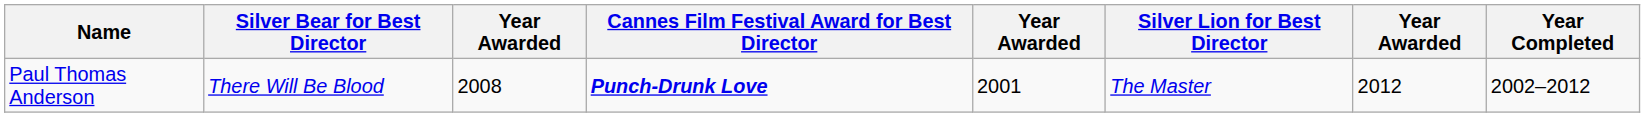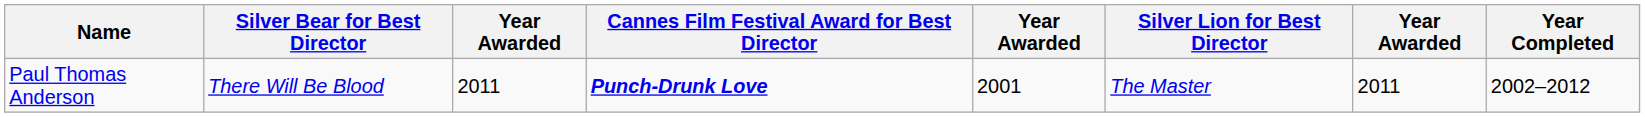Paul Thomas Anderson | column 3: 2008 -> 2011
Paul Thomas Anderson | column 7: 2012 -> 2011
